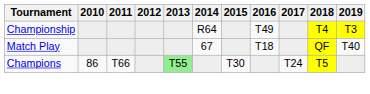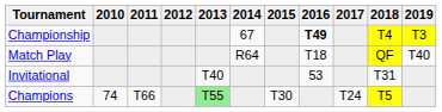Championship | 2014: R64 -> 67
Championship | 2016: normal -> bold
Match Play | 2014: 67 -> R64
+ row: Invitational | T40 | 53 | T31
Champions | 2010: 86 -> 74
